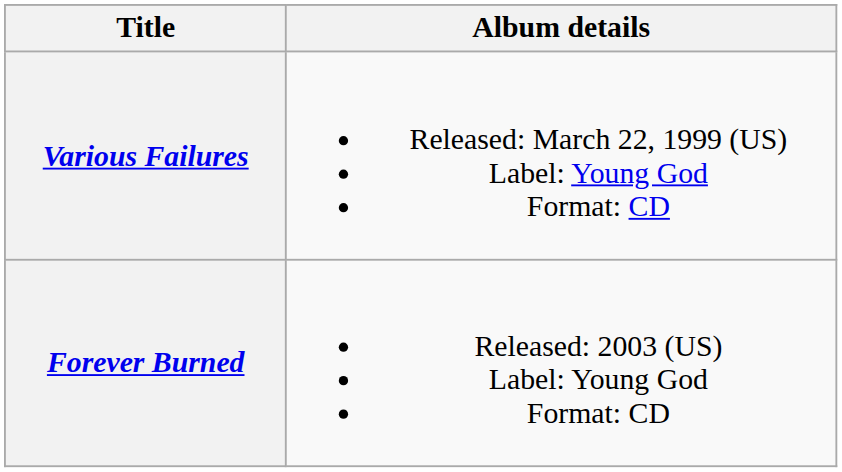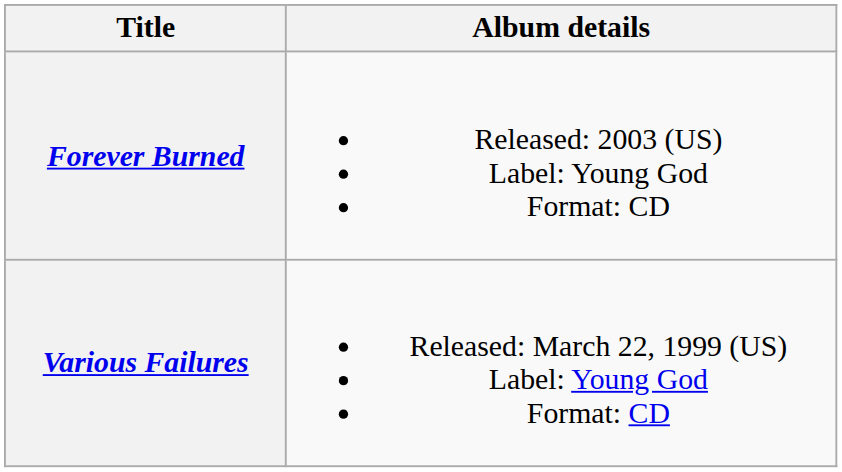rows swapped: Various Failures <-> Forever Burned
